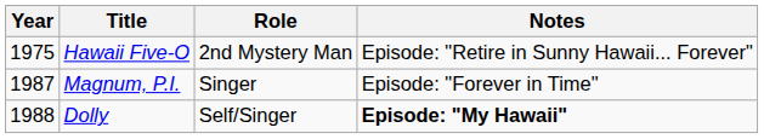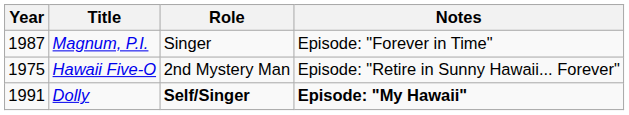rows swapped: Hawaii Five-O <-> Magnum, P.I.
Dolly | Year: 1988 -> 1991
Dolly | Role: normal -> bold
